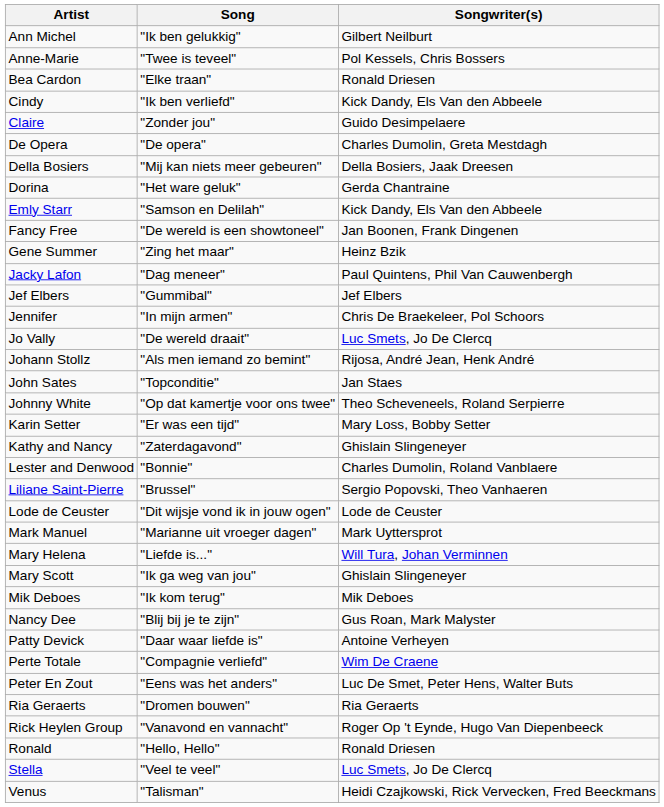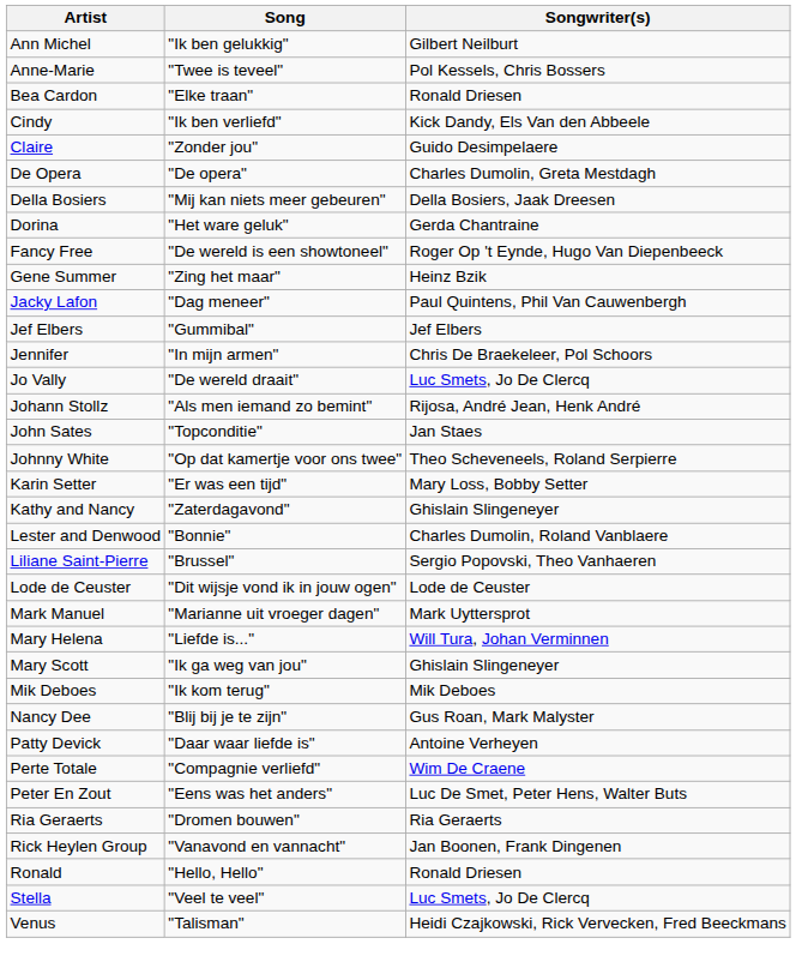- row: Emly Starr | "Samson en Delilah" | Kick Dandy, Els Van den Abbeele
Fancy Free | Songwriter(s): Jan Boonen, Frank Dingenen -> Roger Op 't Eynde, Hugo Van Diepenbeeck
Rick Heylen Group | Songwriter(s): Roger Op 't Eynde, Hugo Van Diepenbeeck -> Jan Boonen, Frank Dingenen
